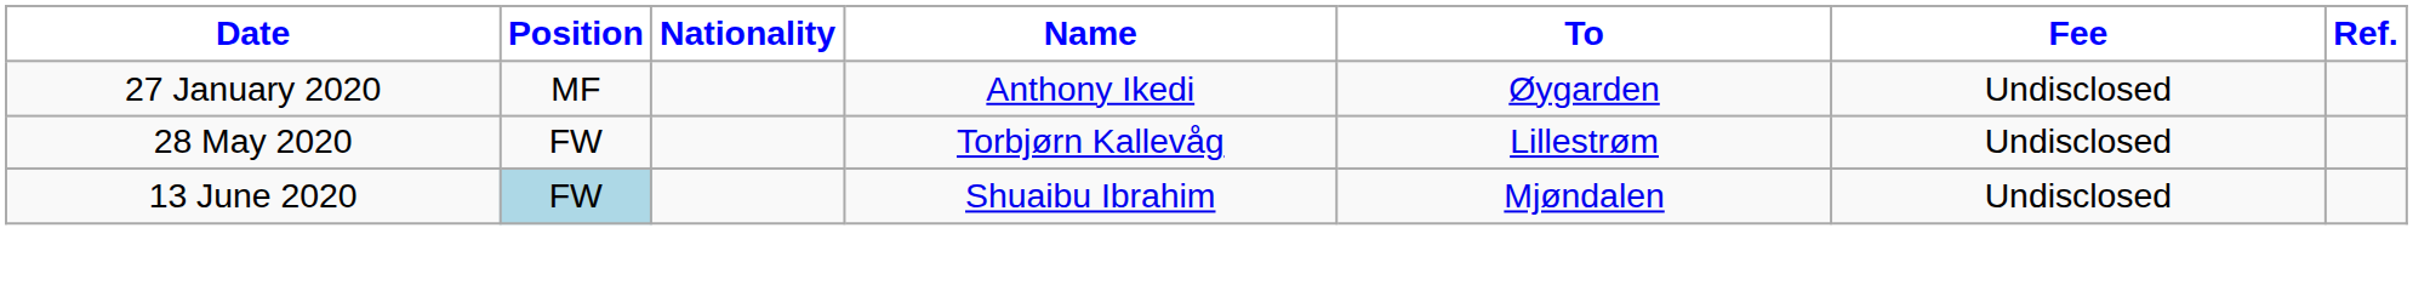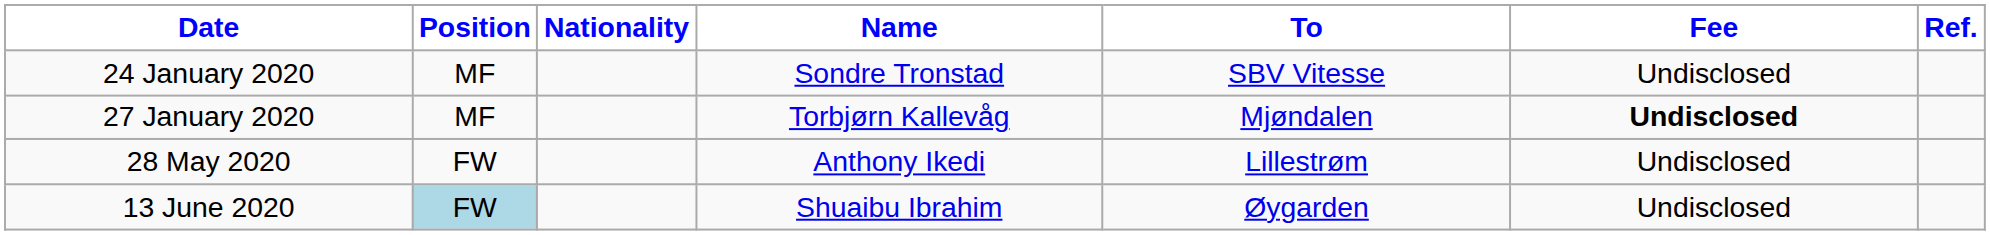+ row: 24 January 2020 | MF | Sondre Tronstad | SBV Vitesse | Undisclosed
27 January 2020 | Name: Anthony Ikedi -> Torbjørn Kallevåg
27 January 2020 | To: Øygarden -> Mjøndalen
27 January 2020 | Fee: normal -> bold
28 May 2020 | Name: Torbjørn Kallevåg -> Anthony Ikedi
13 June 2020 | To: Mjøndalen -> Øygarden
